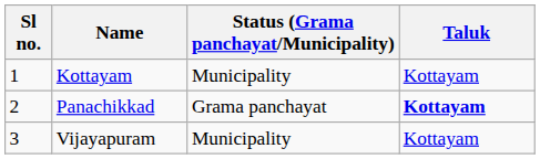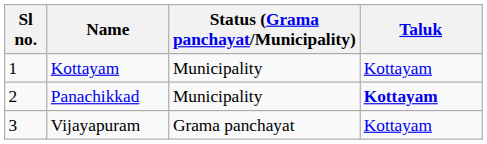Panachikkad | Status (Grama panchayat/Municipality): Grama panchayat -> Municipality
Vijayapuram | Status (Grama panchayat/Municipality): Municipality -> Grama panchayat
